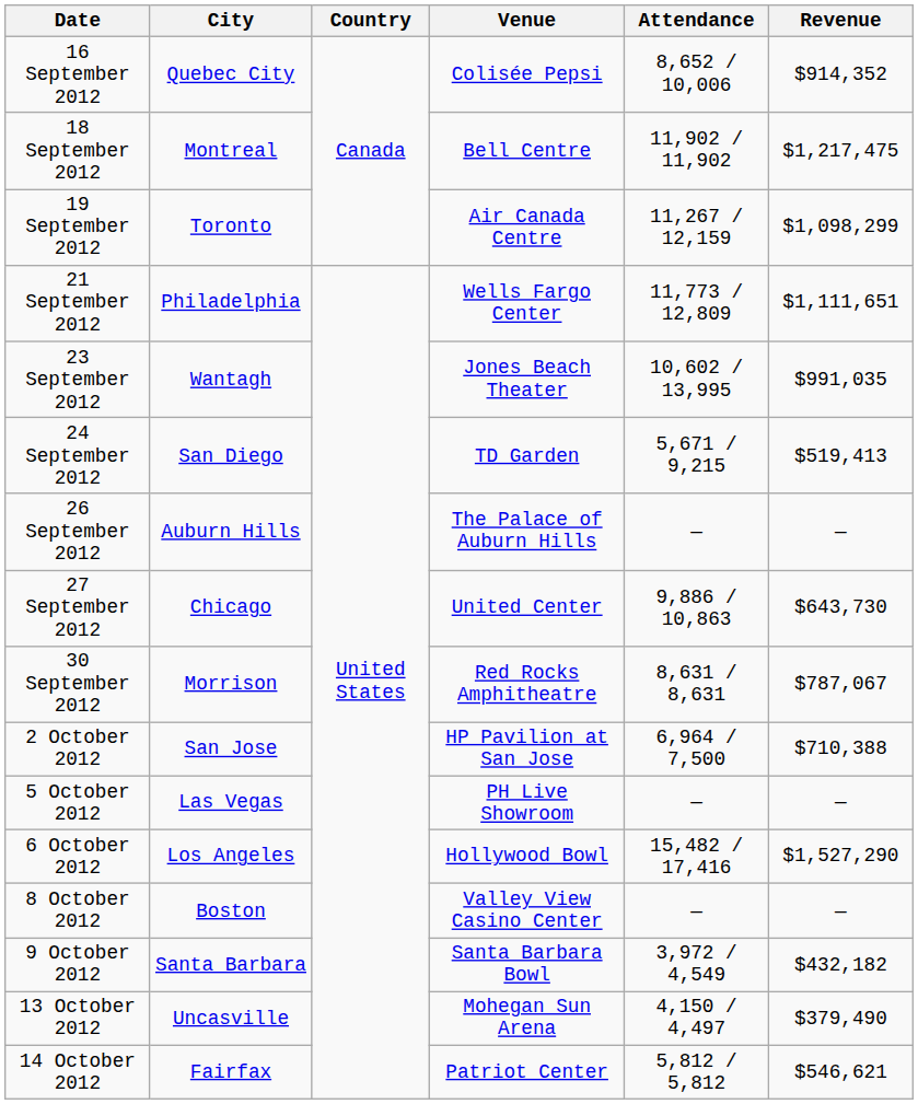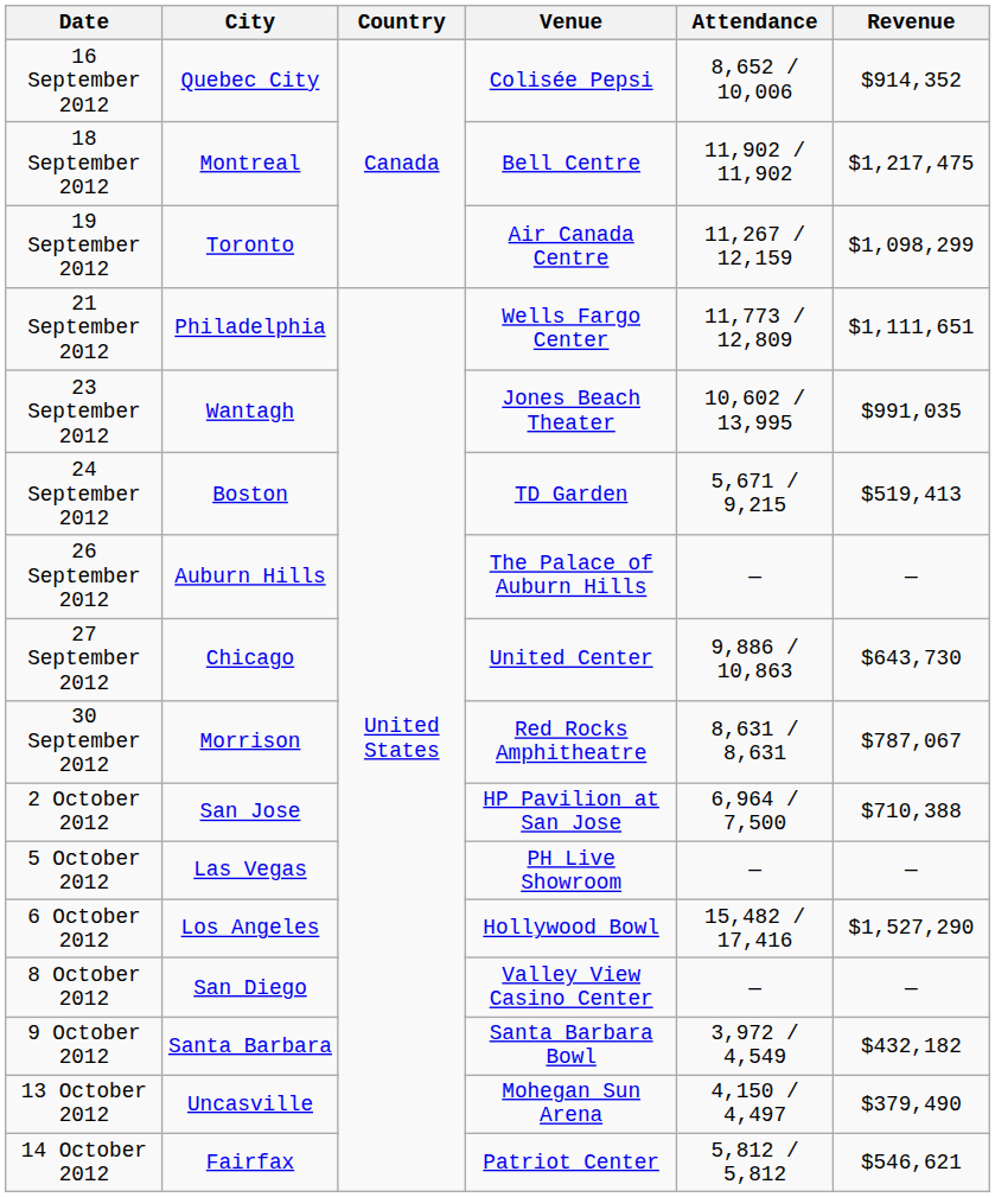24 September 2012 | City: San Diego -> Boston
8 October 2012 | City: Boston -> San Diego
